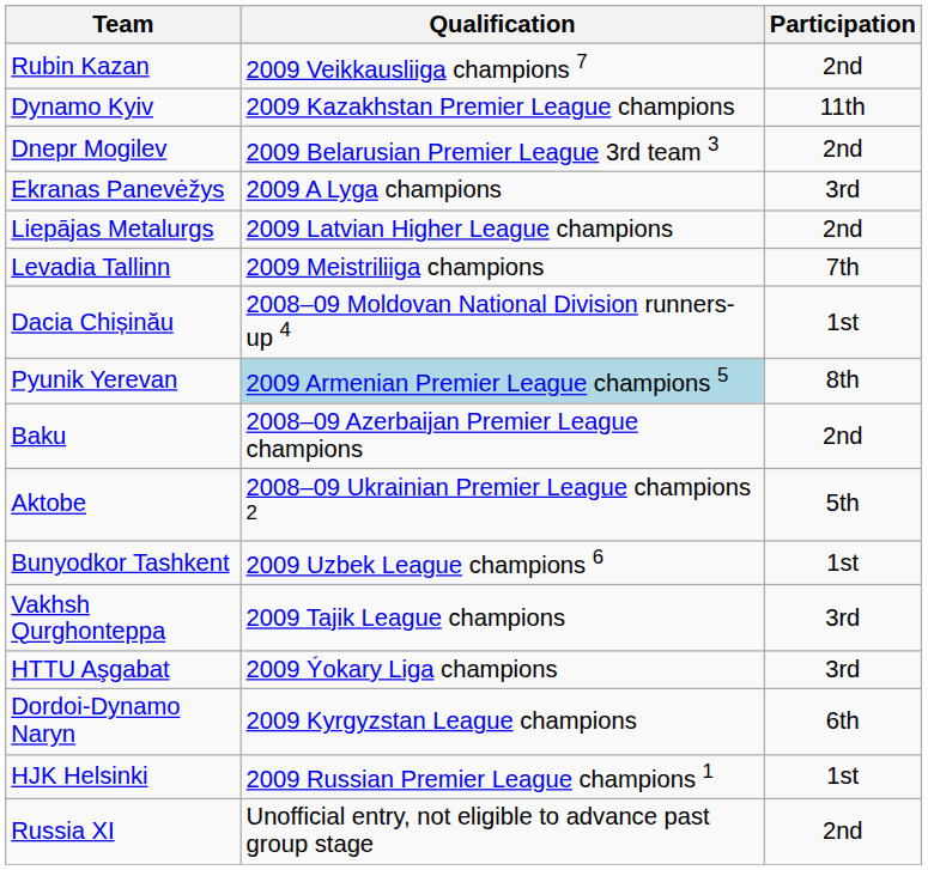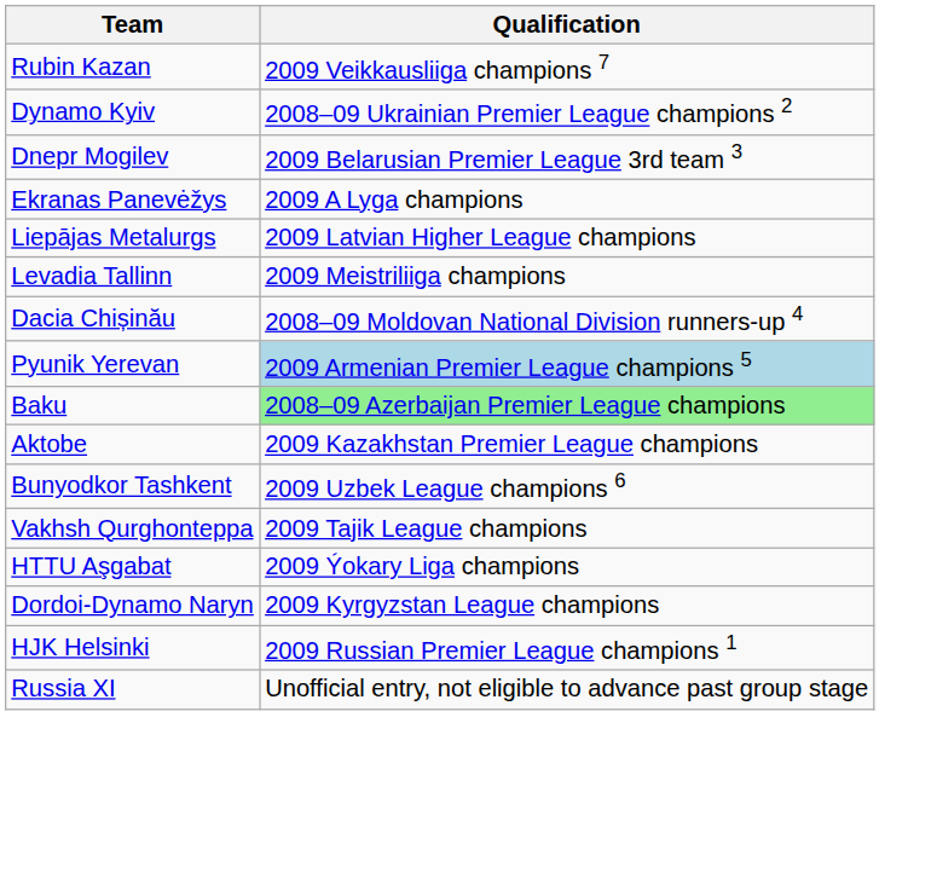- column: Participation | 2nd | 11th | 2nd | 3rd | 2nd | 7th | 1st | 8th | 2nd | 5th | 1st | 3rd | 3rd | 6th | 1st | 2nd
Dynamo Kyiv | Qualification: 2009 Kazakhstan Premier League champions -> 2008–09 Ukrainian Premier League champions 2
Baku | Qualification: no background -> lightgreen background
Aktobe | Qualification: 2008–09 Ukrainian Premier League champions 2 -> 2009 Kazakhstan Premier League champions
